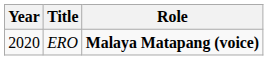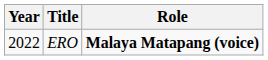ERO | Year: 2020 -> 2022
